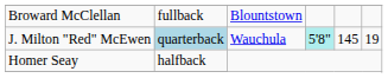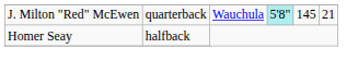- row: Broward McClellan | fullback | Blountstown
J. Milton "Red" McEwen | column 2: lightblue background -> no background
J. Milton "Red" McEwen | column 6: 19 -> 21
